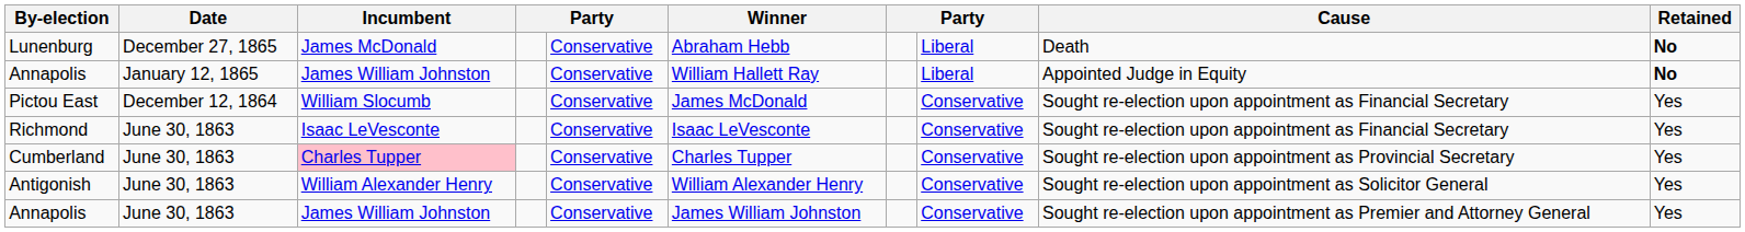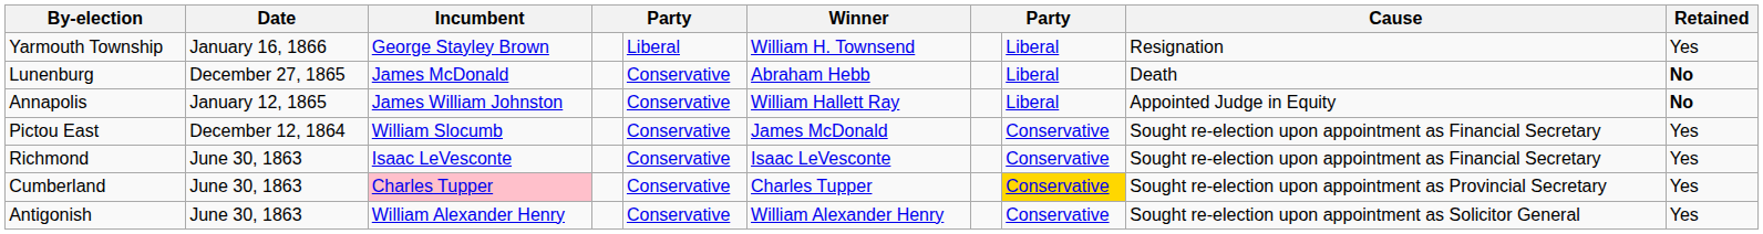+ row: Yarmouth Township | January 16, 1866 | George Stayley Brown | Liberal | William H. Townsend | Liberal | Resignation | Yes
Cumberland | column 8: no background -> gold background
- row: Annapolis | June 30, 1863 | James William Johnston | Conservative | James William Johnston | Conservative | Sought re-election upon appointment as Premier and Attorney General | Yes
